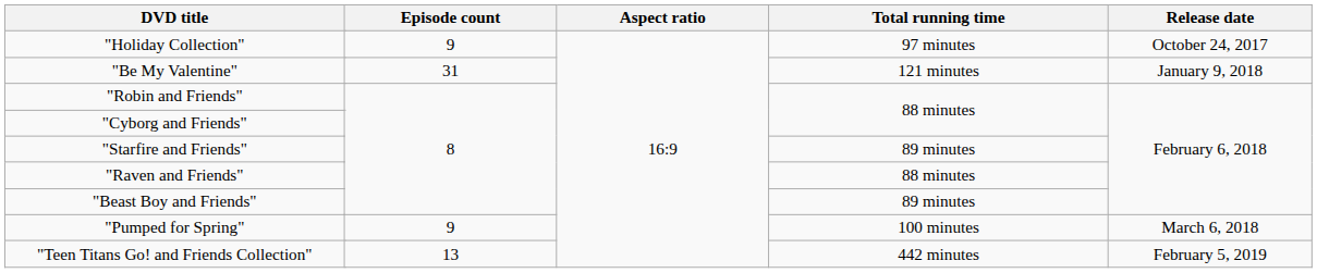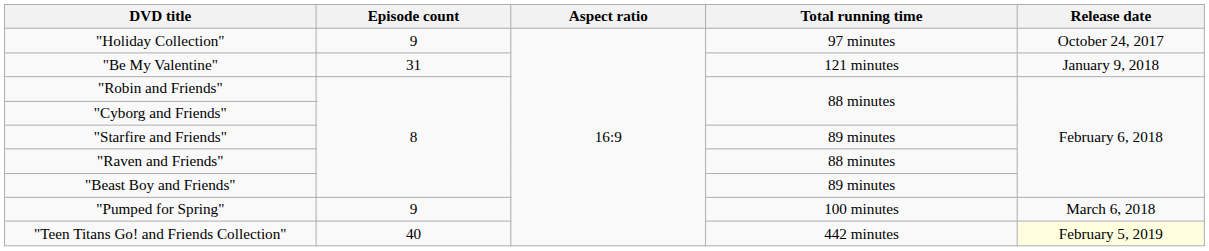"Teen Titans Go! and Friends Collection" | Episode count: 13 -> 40
"Teen Titans Go! and Friends Collection" | Release date: no background -> lightyellow background
